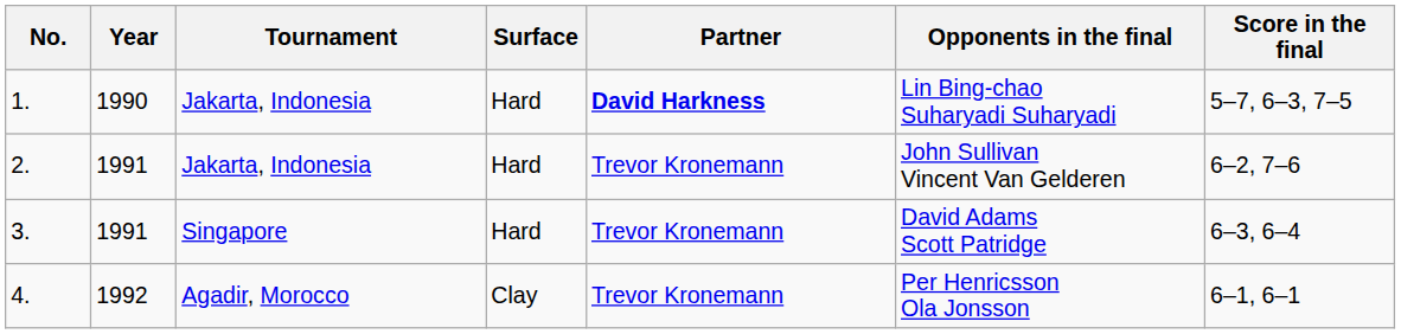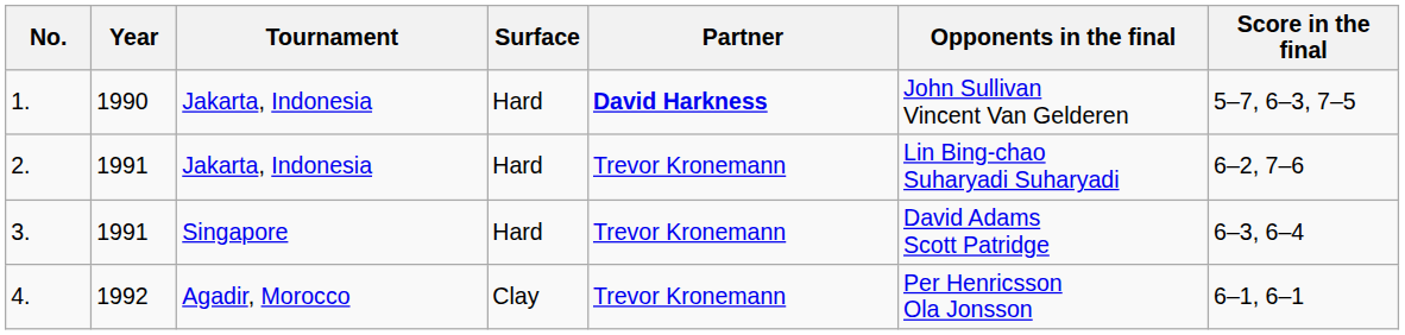1. | Opponents in the final: Lin Bing-chao Suharyadi Suharyadi -> John Sullivan Vincent Van Gelderen
2. | Opponents in the final: John Sullivan Vincent Van Gelderen -> Lin Bing-chao Suharyadi Suharyadi
